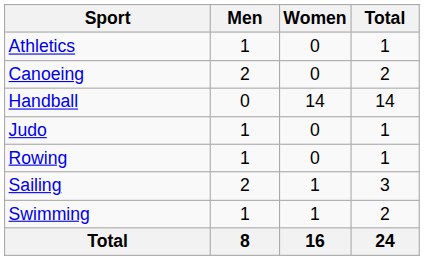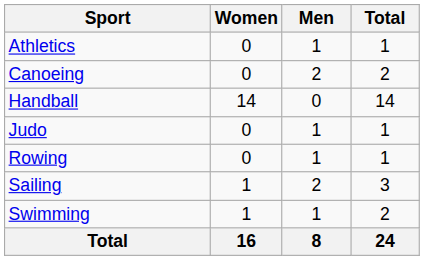columns swapped: Men <-> Women
